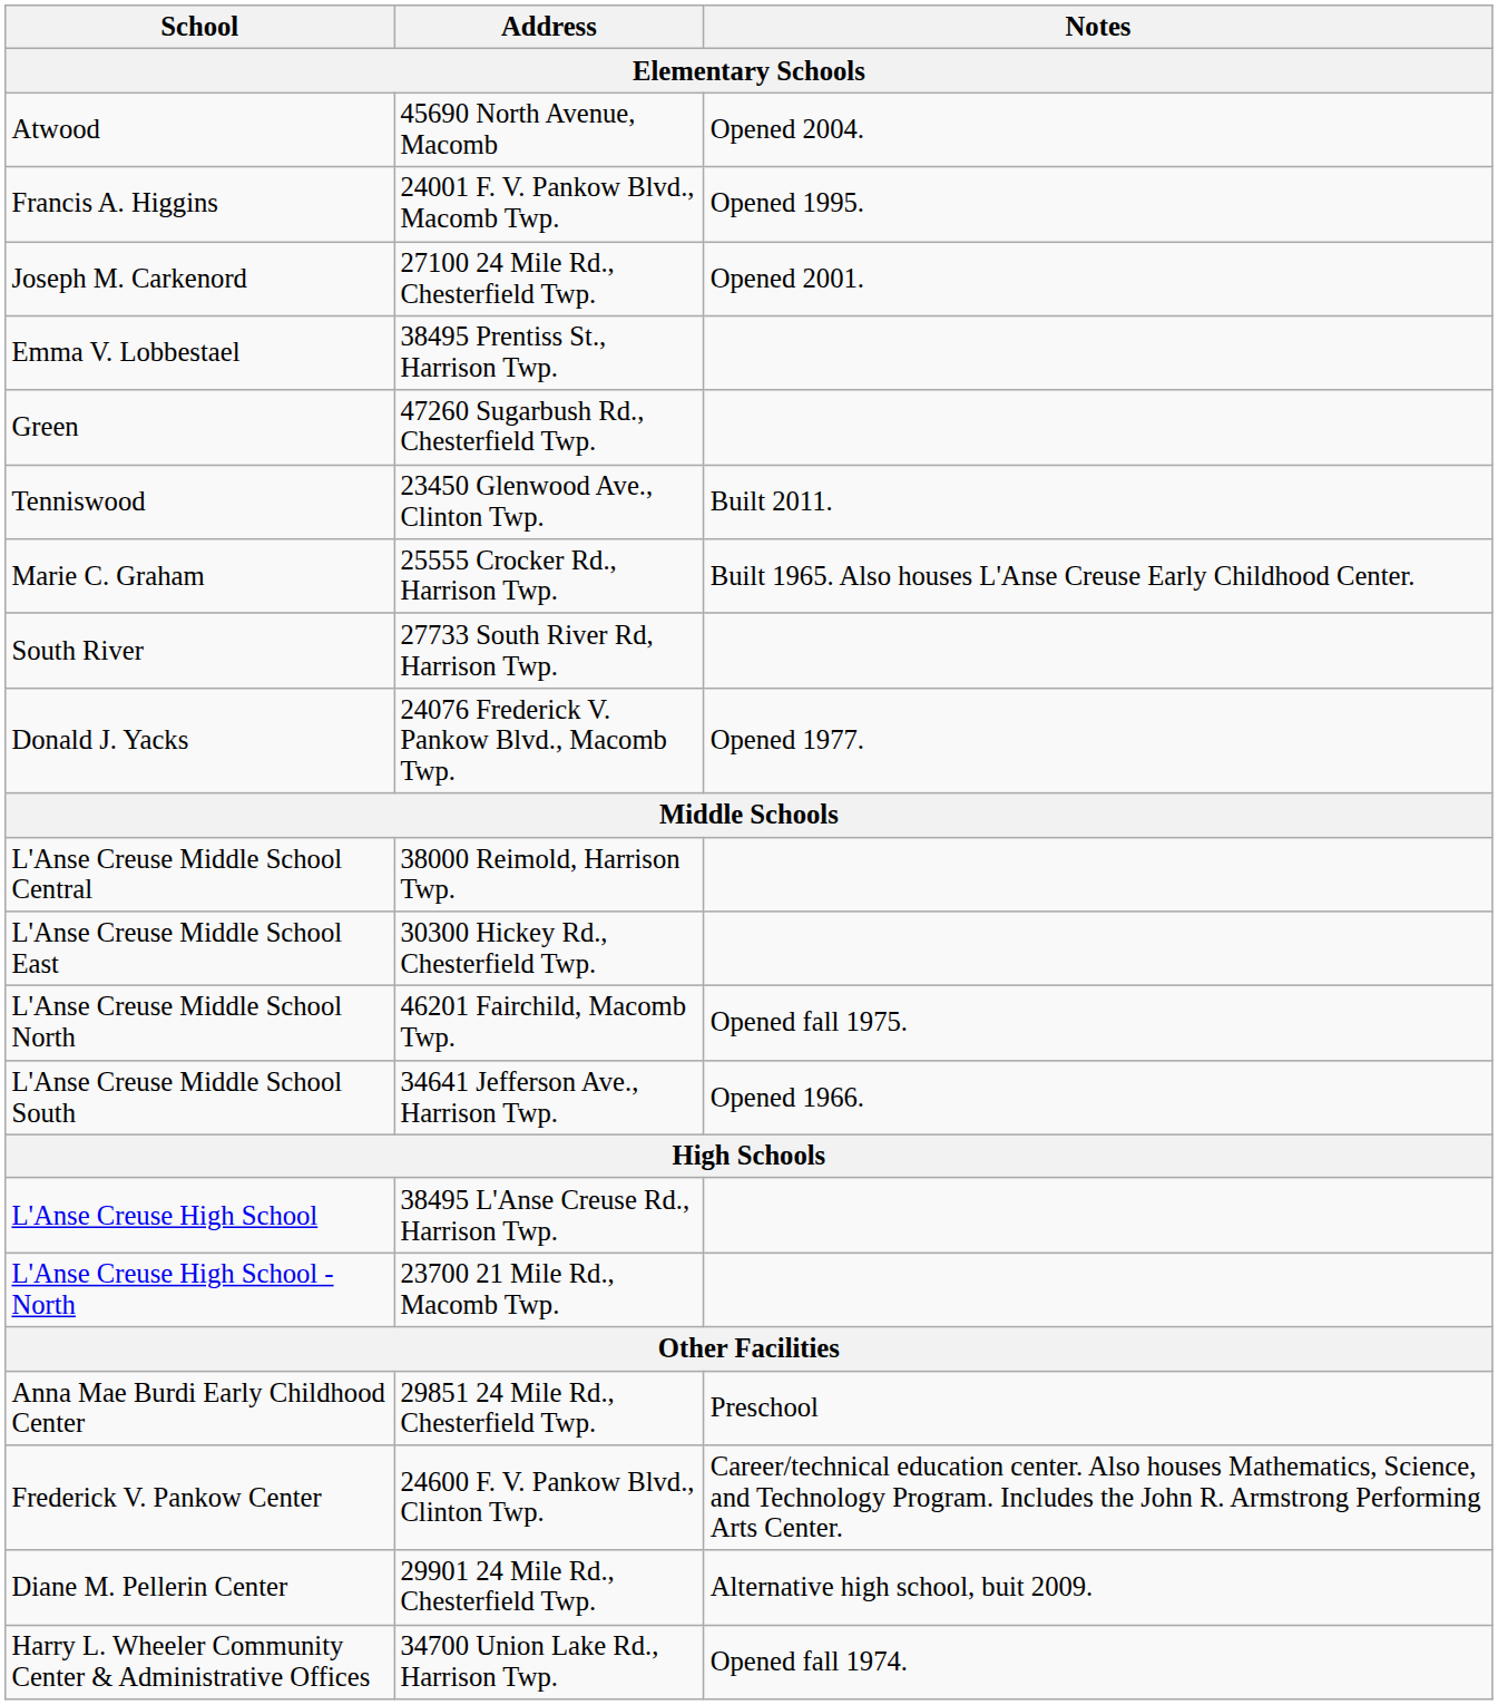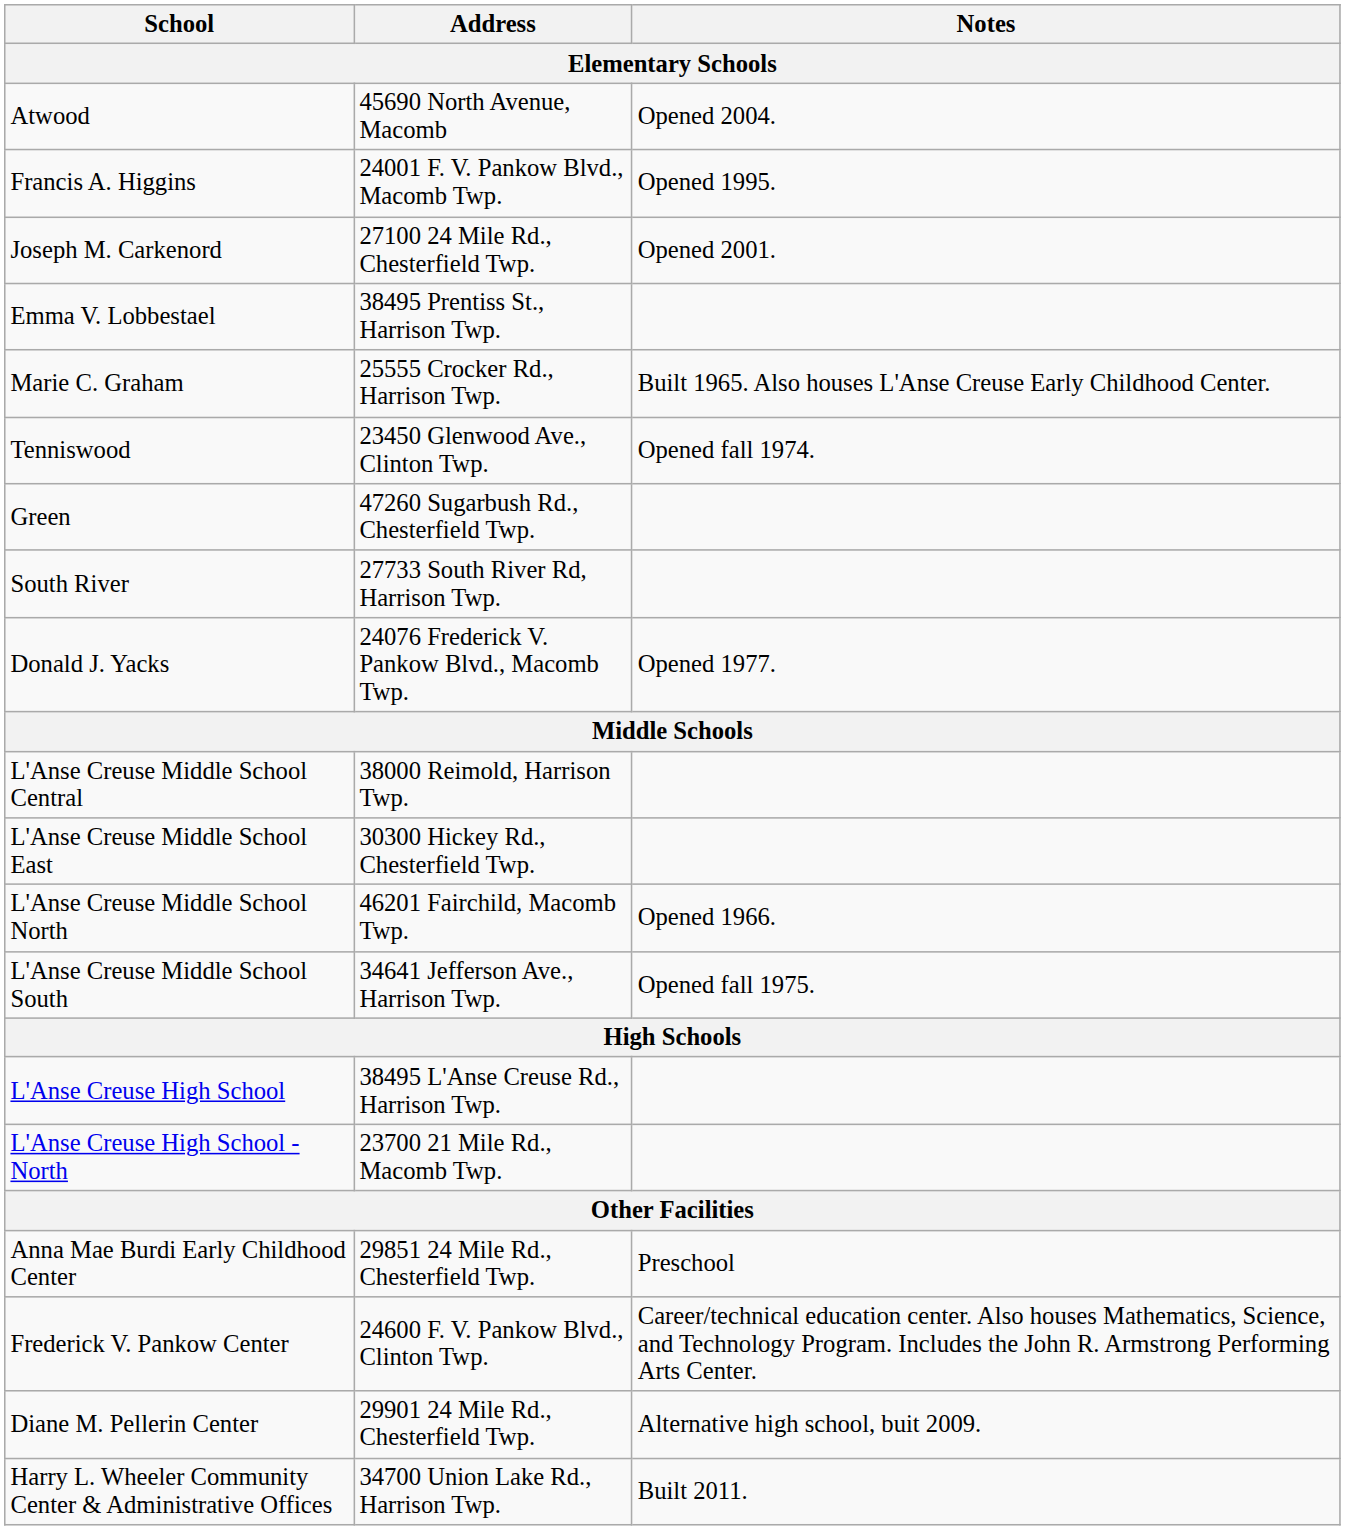rows swapped: Marie C. Graham <-> Green
Tenniswood | Notes: Built 2011. -> Opened fall 1974.
L'Anse Creuse Middle School North | Notes: Opened fall 1975. -> Opened 1966.
L'Anse Creuse Middle School South | Notes: Opened 1966. -> Opened fall 1975.
Harry L. Wheeler Community Center & Administrative Offices | Notes: Opened fall 1974. -> Built 2011.
